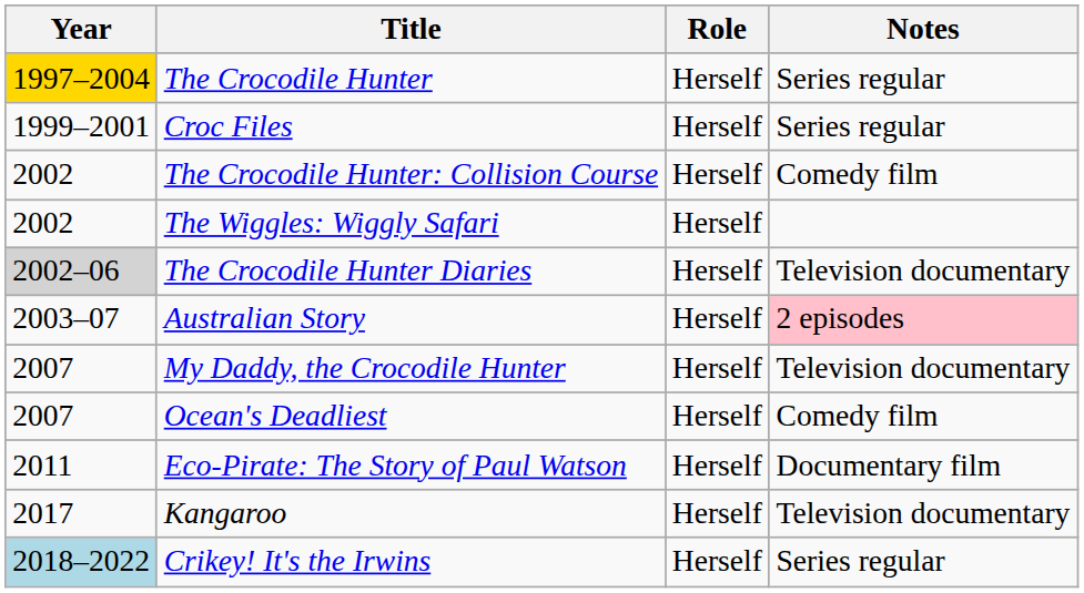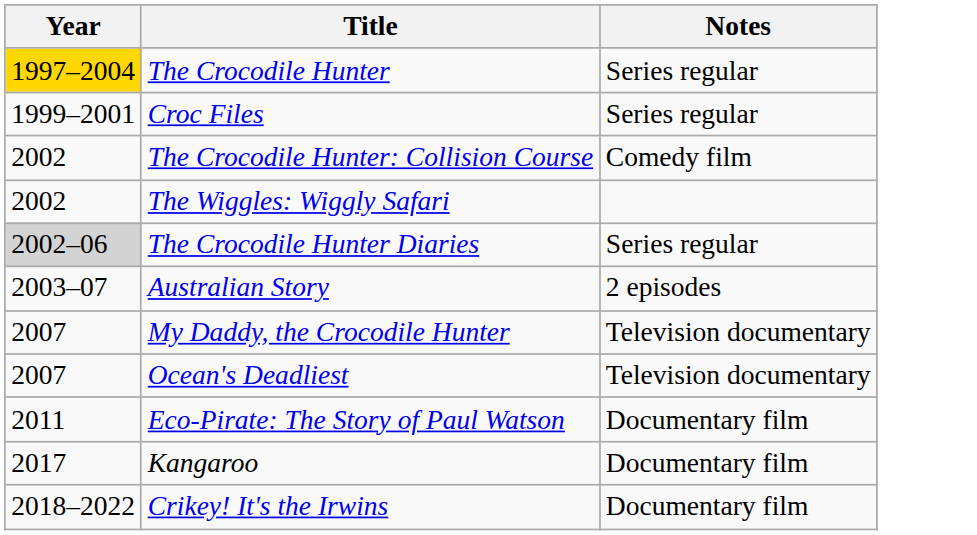- column: Role | Herself | Herself | Herself | Herself | Herself | Herself | Herself | Herself | Herself | Herself | Herself
The Crocodile Hunter Diaries | Notes: Television documentary -> Series regular
Australian Story | Notes: pink background -> no background
Ocean's Deadliest | Notes: Comedy film -> Television documentary
Kangaroo | Notes: Television documentary -> Documentary film
Crikey! It's the Irwins | Year: lightblue background -> no background
Crikey! It's the Irwins | Notes: Series regular -> Documentary film
